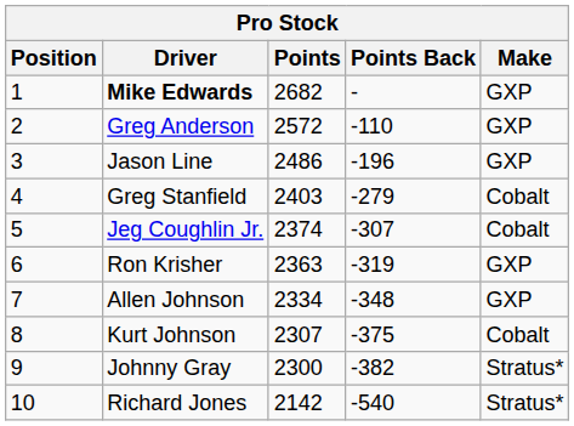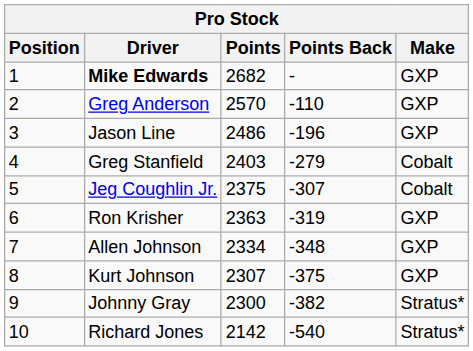Greg Anderson | Points: 2572 -> 2570
Jeg Coughlin Jr. | Points: 2374 -> 2375
Kurt Johnson | Make: Cobalt -> GXP
